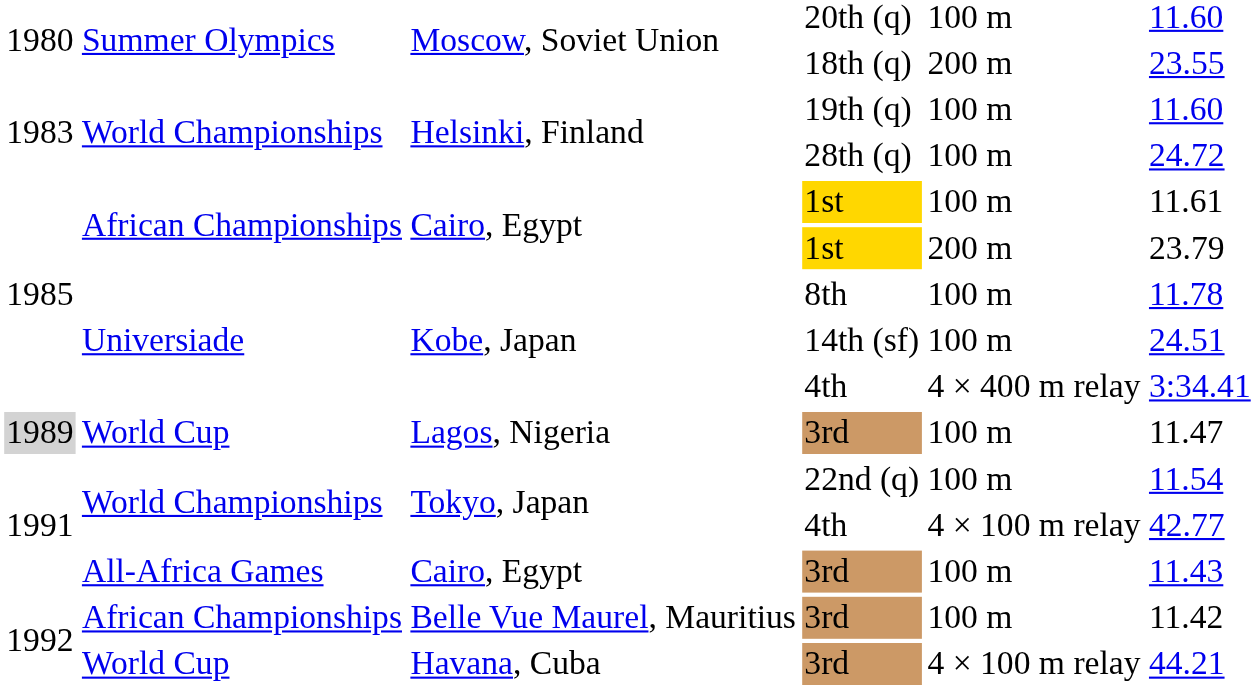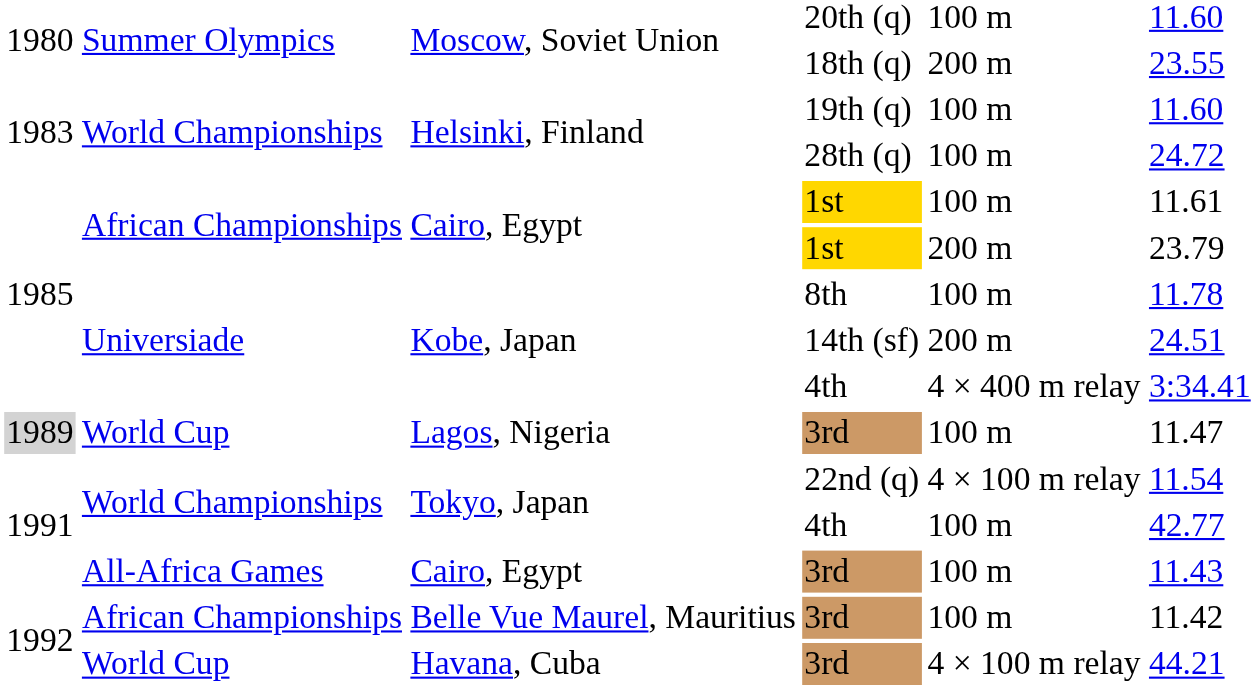14th (sf) | column 5: 100 m -> 200 m
22nd (q) | column 5: 100 m -> 4 × 100 m relay
Tokyo, Japan / 4th | column 5: 4 × 100 m relay -> 100 m
